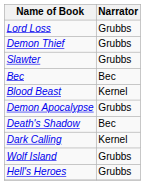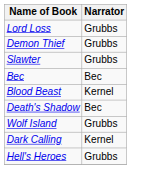- row: Demon Apocalypse | Grubbs
rows swapped: Wolf Island <-> Dark Calling
